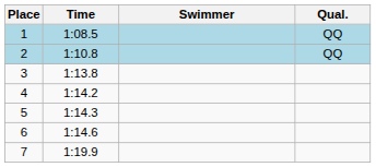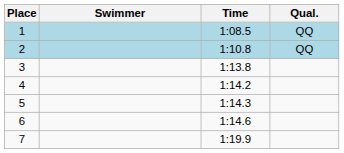columns swapped: Swimmer <-> Time
